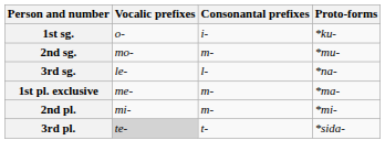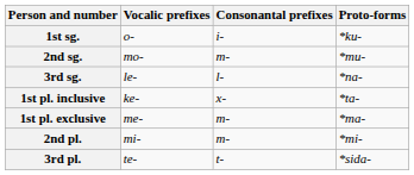+ row: 1st pl. inclusive | ke- | x- | *ta-
3rd pl. | Vocalic prefixes: lightgrey background -> no background
